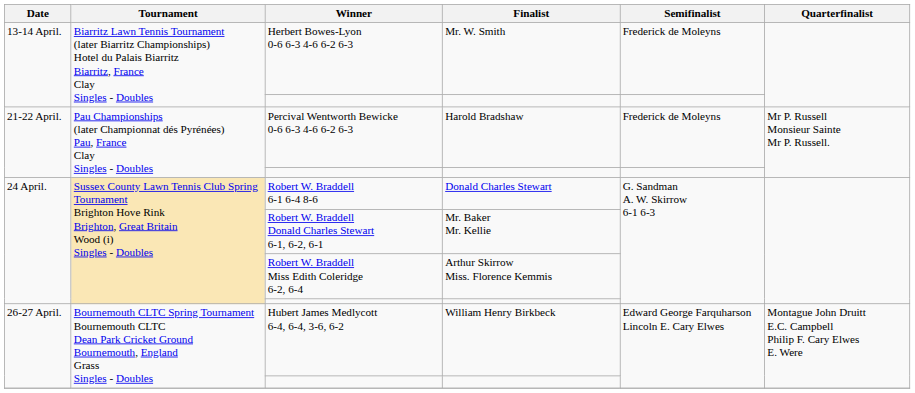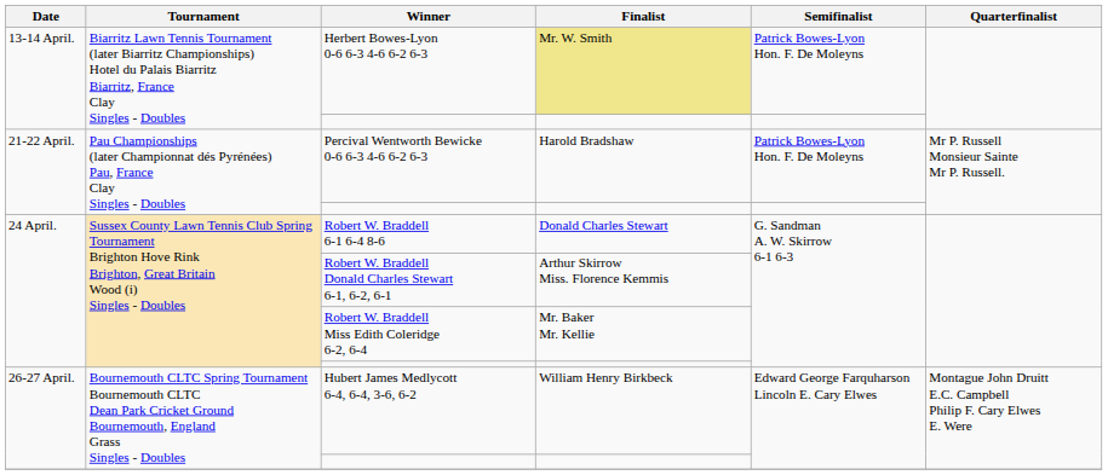Herbert Bowes-Lyon 0-6 6-3 4-6 6-2 6-3 | Finalist: no background -> khaki background
Herbert Bowes-Lyon 0-6 6-3 4-6 6-2 6-3 | Semifinalist: Frederick de Moleyns -> Patrick Bowes-Lyon Hon. F. De Moleyns
Percival Wentworth Bewicke 0-6 6-3 4-6 6-2 6-3 | Semifinalist: Frederick de Moleyns -> Patrick Bowes-Lyon Hon. F. De Moleyns
Robert W. Braddell Donald Charles Stewart 6-1, 6-2, 6-1 | Finalist: Mr. Baker Mr. Kellie -> Arthur Skirrow Miss. Florence Kemmis
Robert W. Braddell Miss Edith Coleridge 6-2, 6-4 | Finalist: Arthur Skirrow Miss. Florence Kemmis -> Mr. Baker Mr. Kellie
